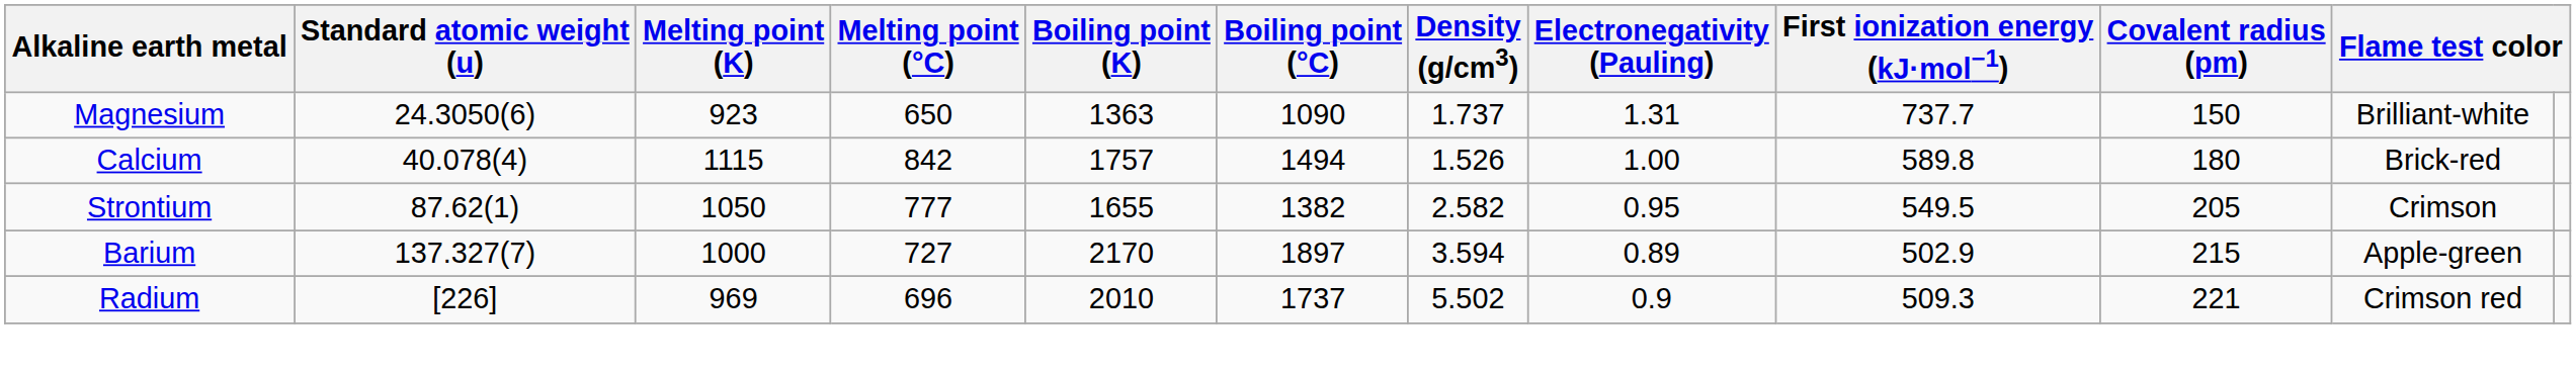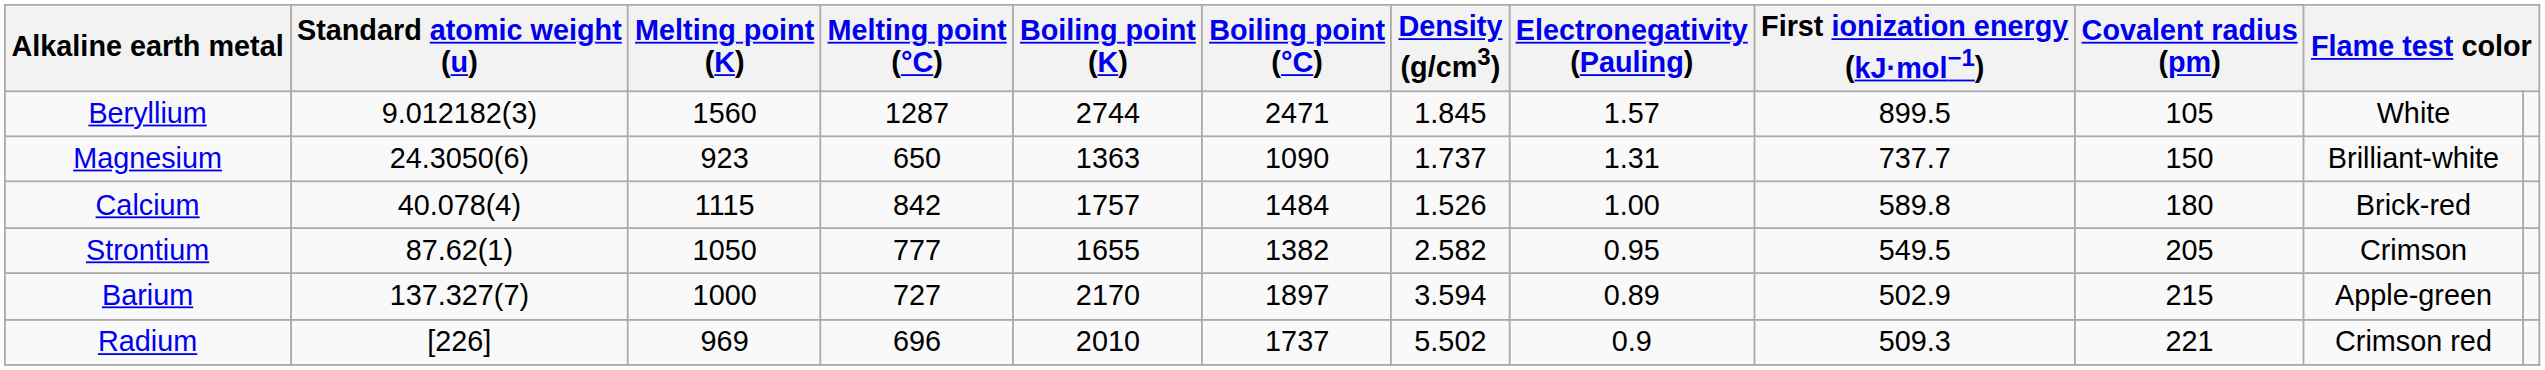+ row: Beryllium | 9.012182(3) | 1560 | 1287 | 2744 | 2471 | 1.845 | 1.57 | 899.5 | 105 | White
Calcium | Boiling point (°C): 1494 -> 1484
